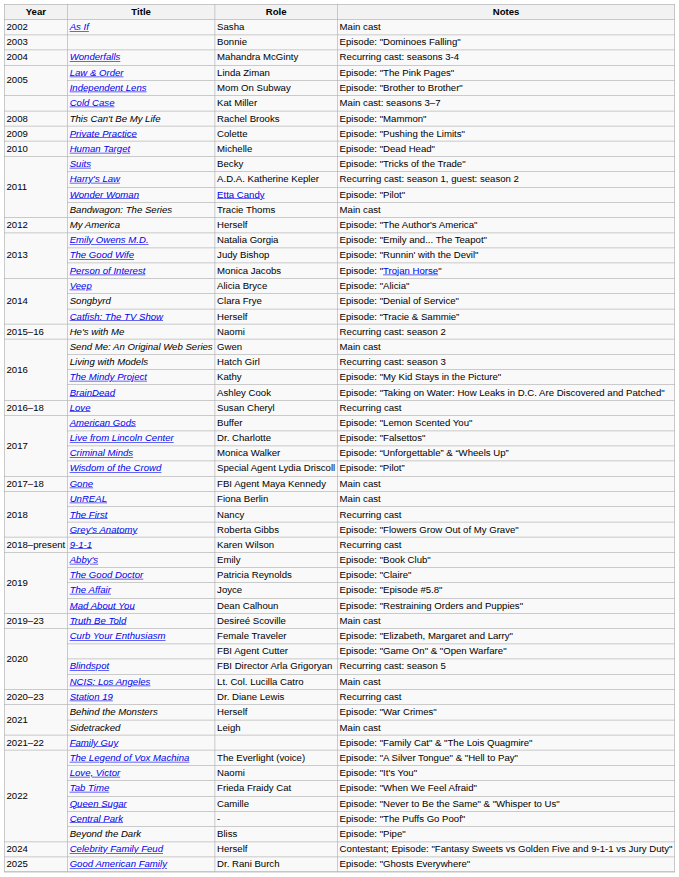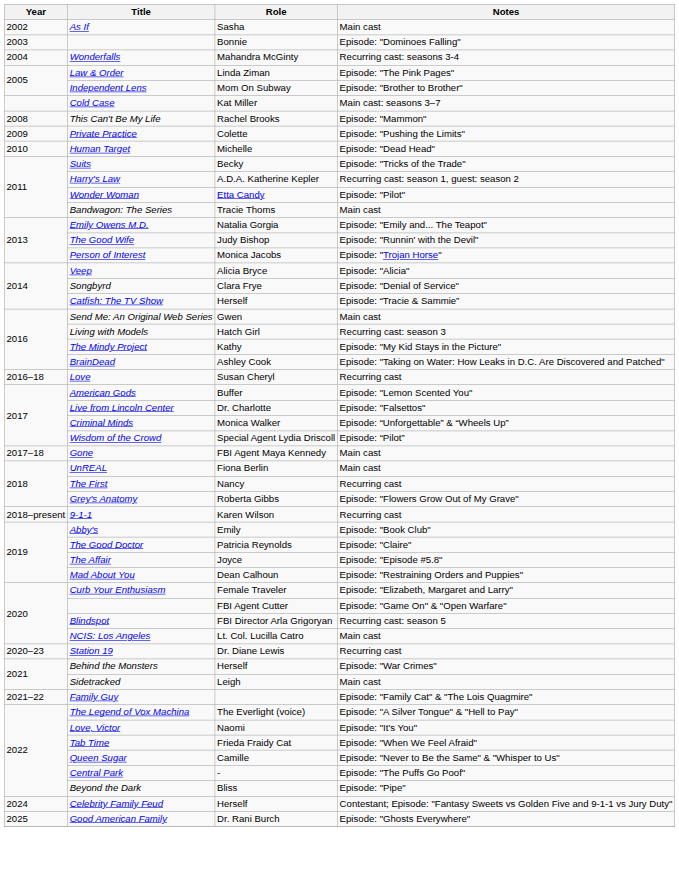- row: 2012 | My America | Herself | Episode: "The Author's America"
- row: 2015–16 | He's with Me | Naomi | Recurring cast: season 2
- row: 2019–23 | Truth Be Told | Desireé Scoville | Main cast
